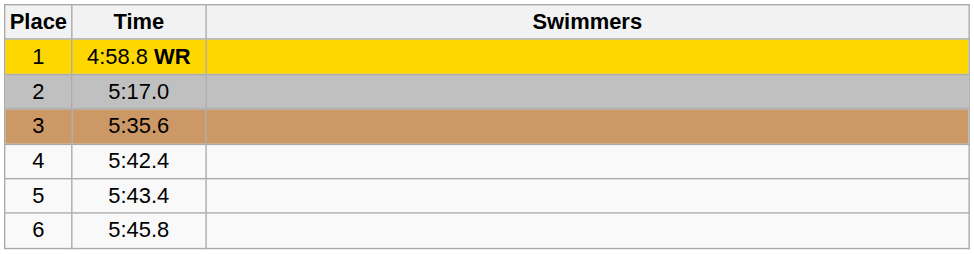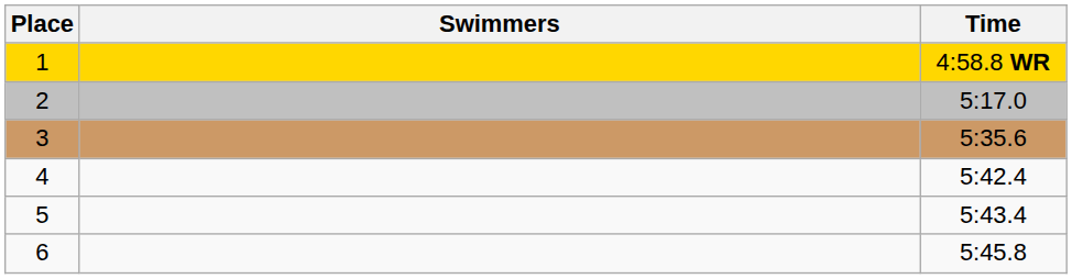columns swapped: Swimmers <-> Time
